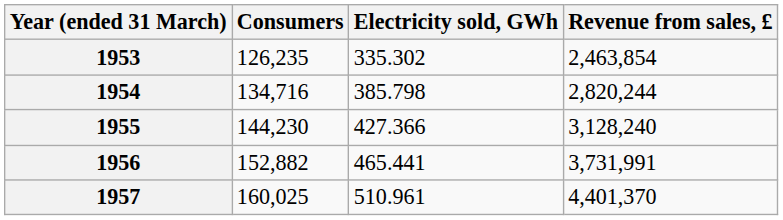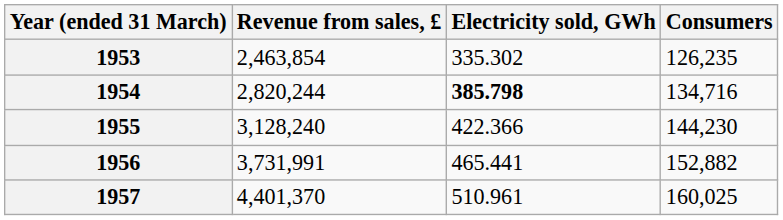columns swapped: Consumers <-> Revenue from sales, £
1954 | Electricity sold, GWh: normal -> bold
1955 | Electricity sold, GWh: 427.366 -> 422.366
